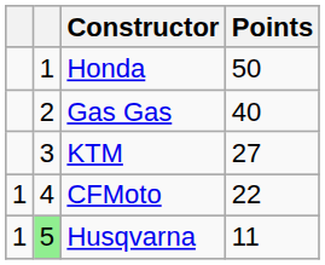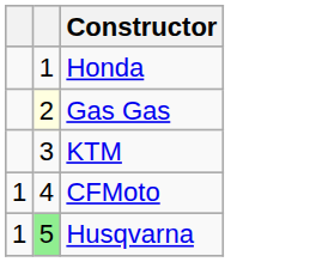- column: Points | 50 | 40 | 27 | 22 | 11
Gas Gas | column 2: no background -> lightyellow background
